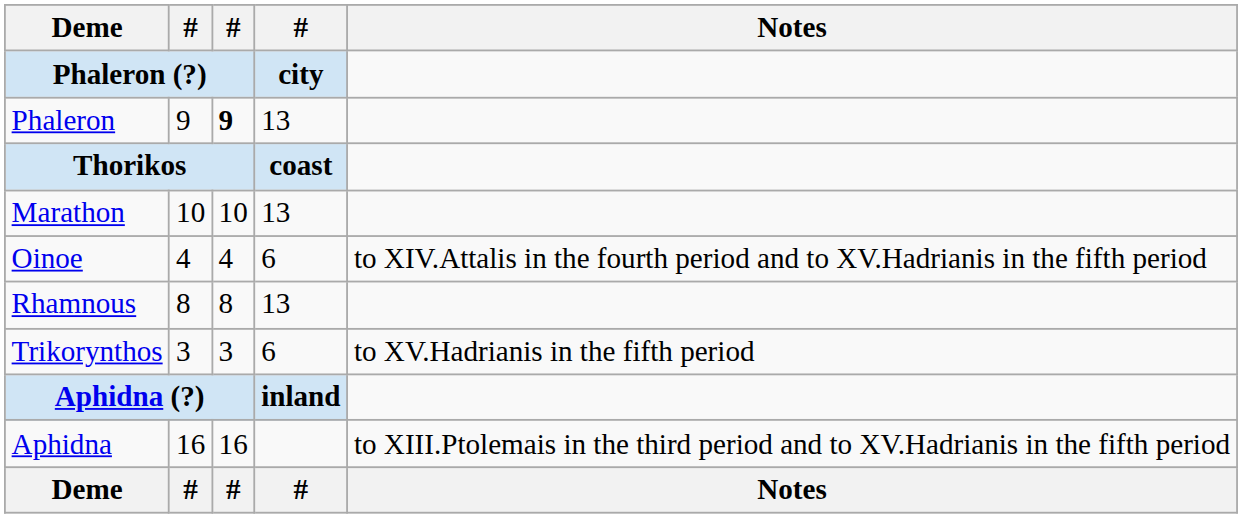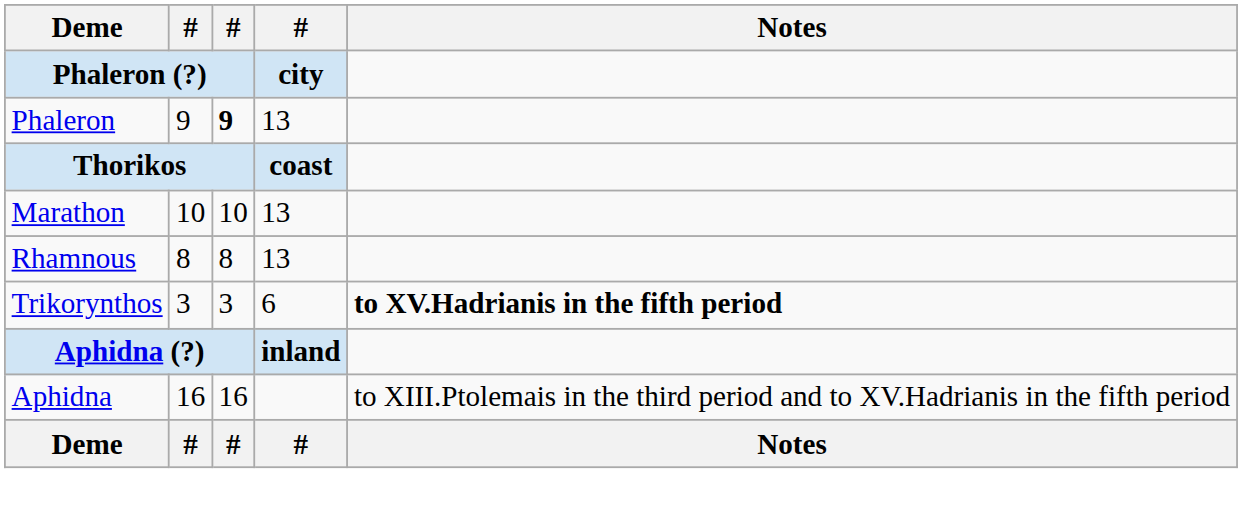- row: Oinoe | 4 | 4 | 6 | to XIV.Attalis in the fourth period and to XV.Hadrianis in the fifth period
Trikorynthos | Notes: normal -> bold
